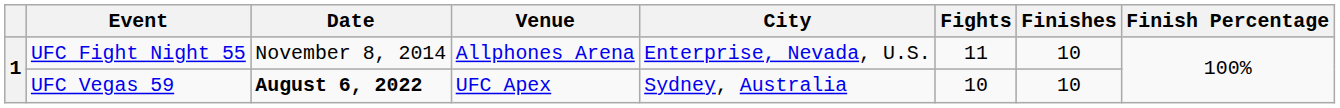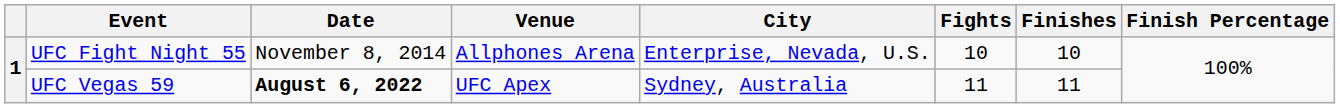UFC Fight Night 55 | Fights: 11 -> 10
UFC Vegas 59 | Fights: 10 -> 11
UFC Vegas 59 | Finishes: 10 -> 11
